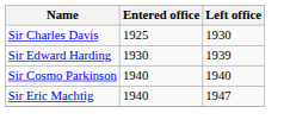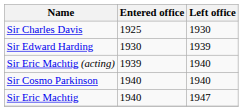+ row: Sir Eric Machtig (acting) | 1939 | 1940
